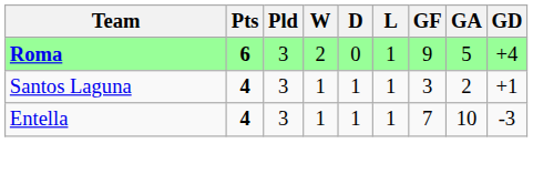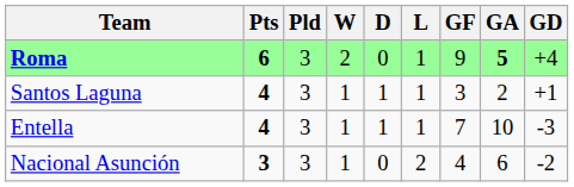Roma | GA: normal -> bold
+ row: Nacional Asunción | 3 | 3 | 1 | 0 | 2 | 4 | 6 | -2
